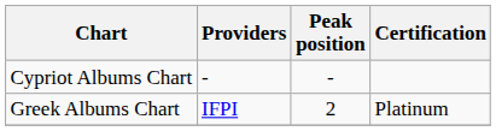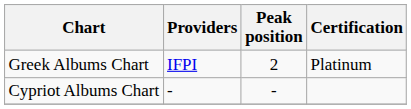rows swapped: Greek Albums Chart <-> Cypriot Albums Chart
